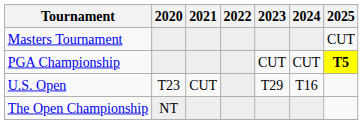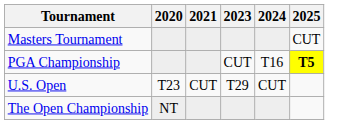- column: 2022
PGA Championship | 2024: CUT -> T16
U.S. Open | 2024: T16 -> CUT
